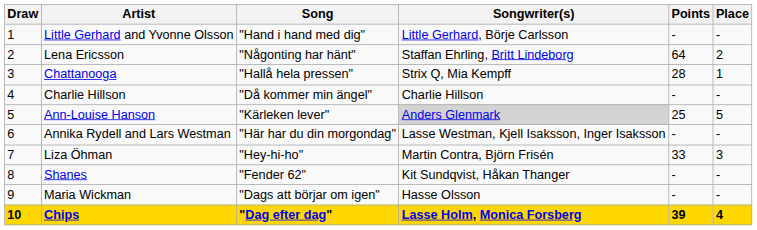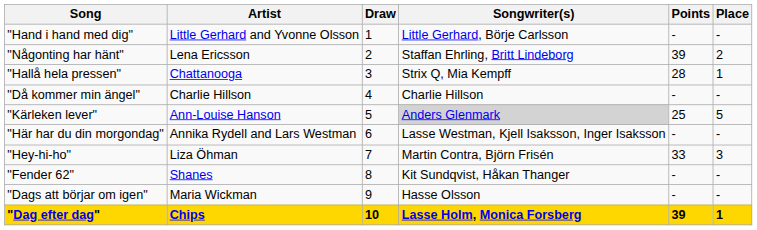columns swapped: Draw <-> Song
Lena Ericsson | Points: 64 -> 39
Chips | Place: 4 -> 1
